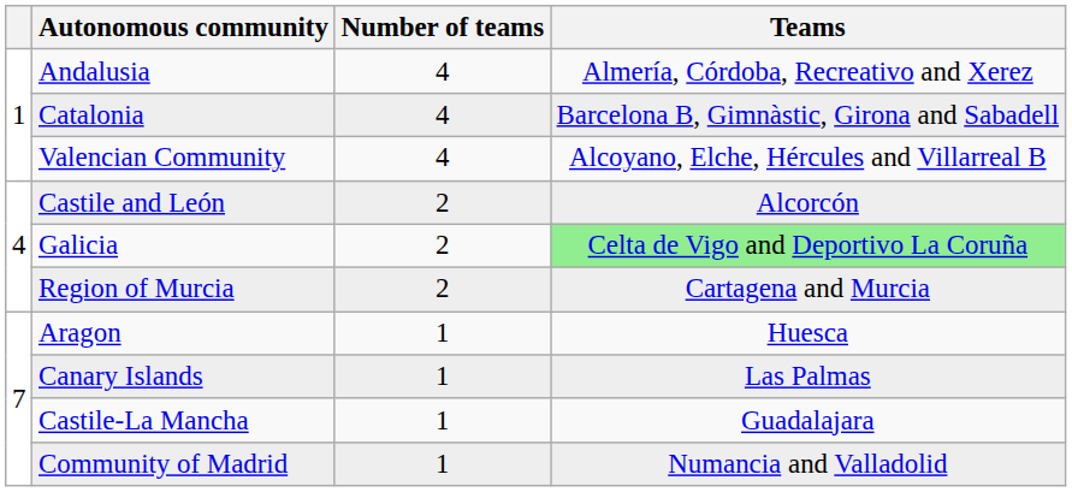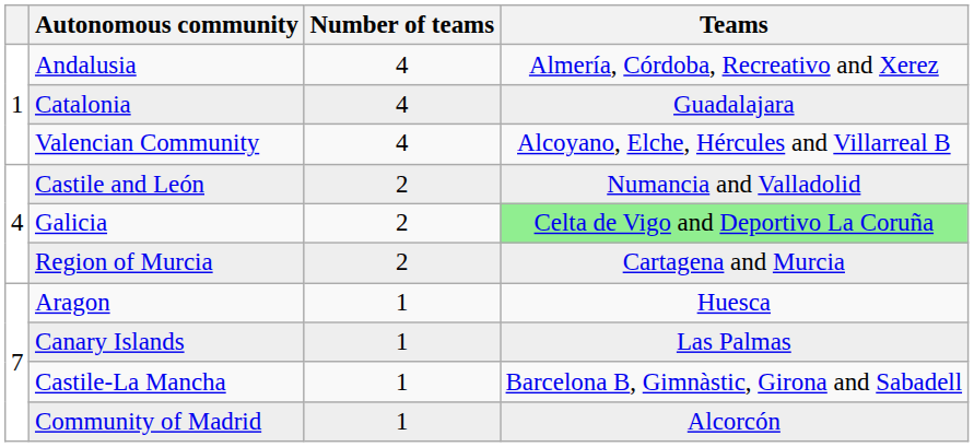Catalonia | Teams: Barcelona B, Gimnàstic, Girona and Sabadell -> Guadalajara
Castile and León | Teams: Alcorcón -> Numancia and Valladolid
Castile-La Mancha | Teams: Guadalajara -> Barcelona B, Gimnàstic, Girona and Sabadell
Community of Madrid | Teams: Numancia and Valladolid -> Alcorcón
